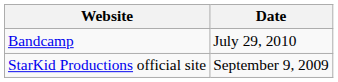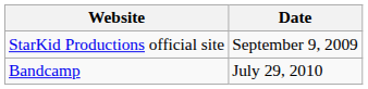rows swapped: StarKid Productions official site <-> Bandcamp
